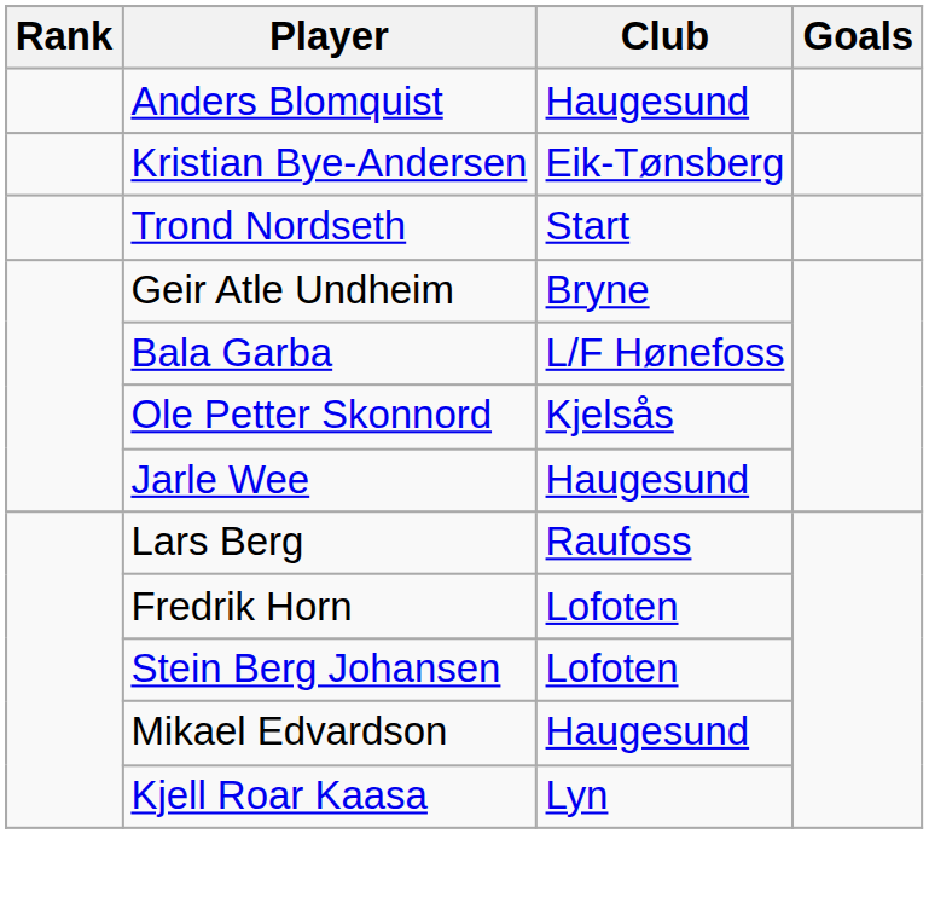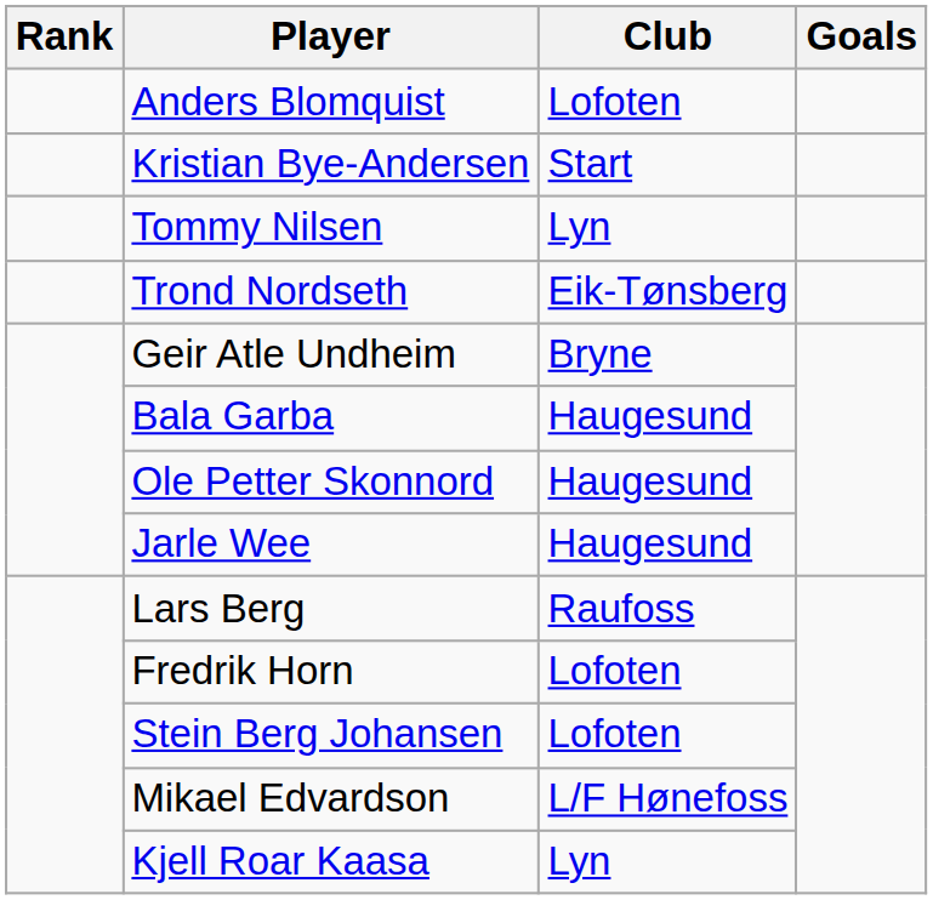Anders Blomquist | Club: Haugesund -> Lofoten
Kristian Bye-Andersen | Club: Eik-Tønsberg -> Start
+ row: Tommy Nilsen | Lyn
Trond Nordseth | Club: Start -> Eik-Tønsberg
Bala Garba | Club: L/F Hønefoss -> Haugesund
Ole Petter Skonnord | Club: Kjelsås -> Haugesund
Mikael Edvardson | Club: Haugesund -> L/F Hønefoss
